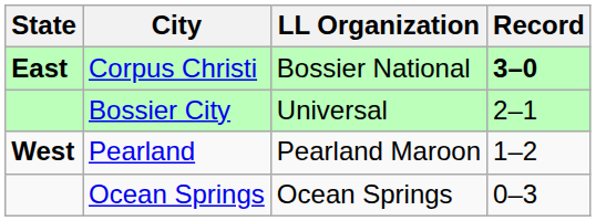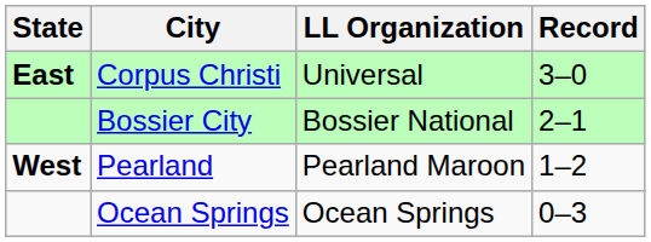Corpus Christi | LL Organization: Bossier National -> Universal
Corpus Christi | Record: bold -> normal
Bossier City | LL Organization: Universal -> Bossier National
